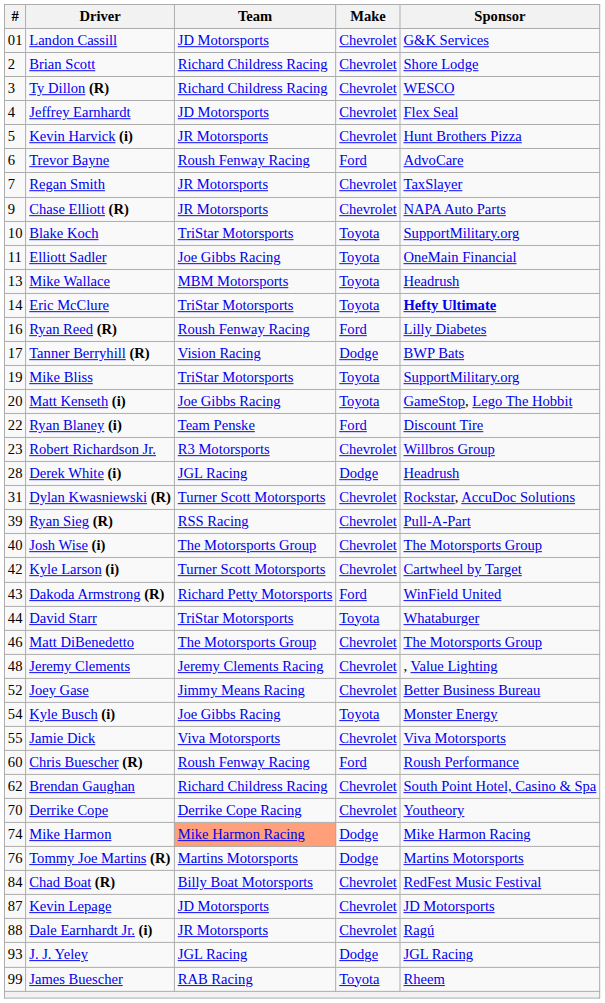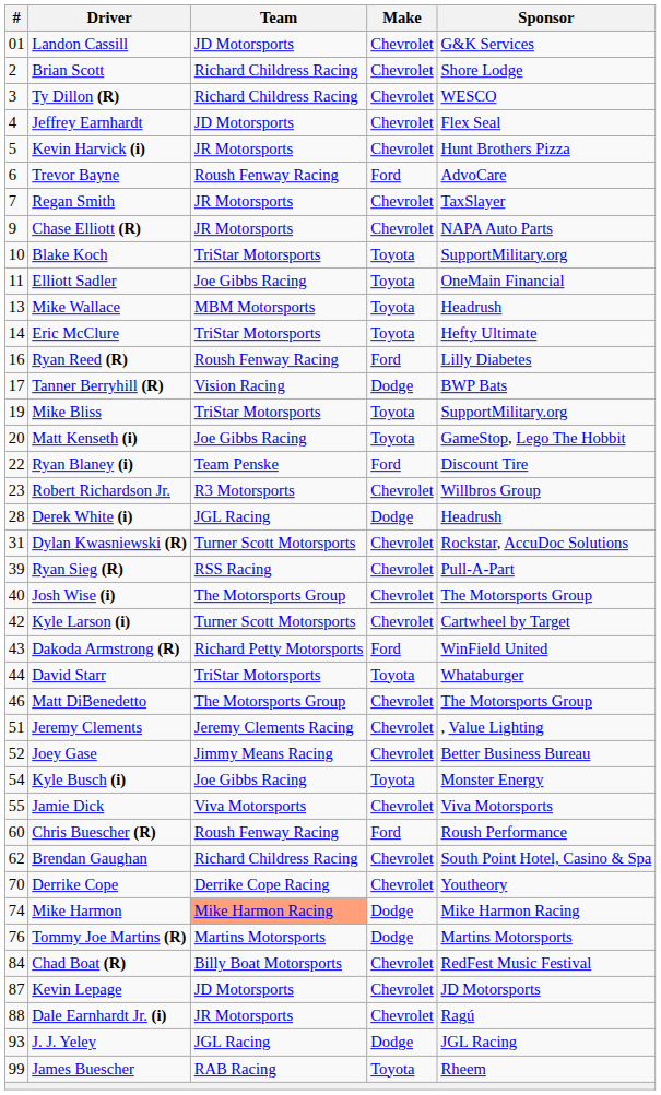Eric McClure | Sponsor: bold -> normal
Jeremy Clements | #: 48 -> 51
